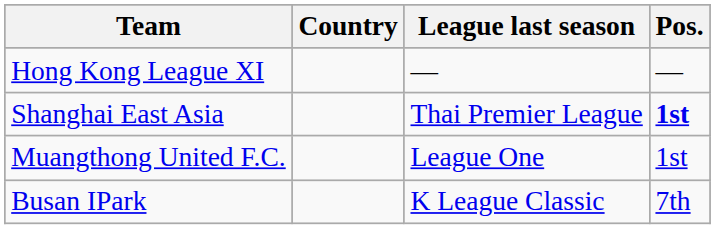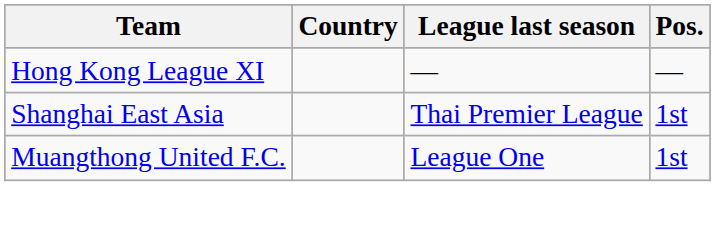Shanghai East Asia | Pos.: bold -> normal
- row: Busan IPark | K League Classic | 7th
